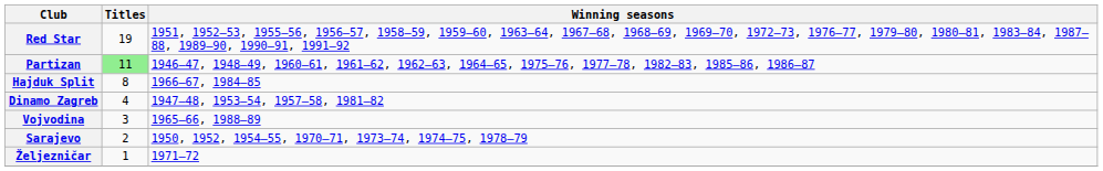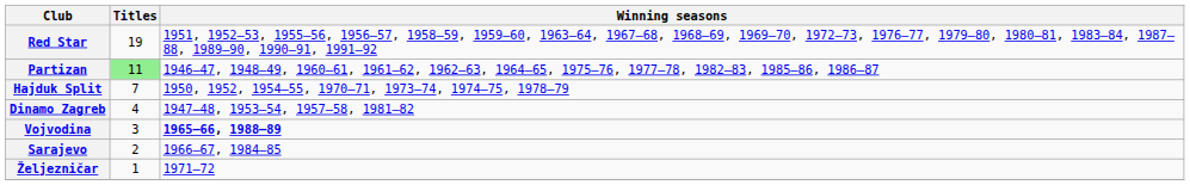Hajduk Split | Titles: 8 -> 7
Hajduk Split | Winning seasons: 1966–67, 1984–85 -> 1950, 1952, 1954–55, 1970–71, 1973–74, 1974–75, 1978–79
Vojvodina | Winning seasons: normal -> bold
Sarajevo | Winning seasons: 1950, 1952, 1954–55, 1970–71, 1973–74, 1974–75, 1978–79 -> 1966–67, 1984–85
